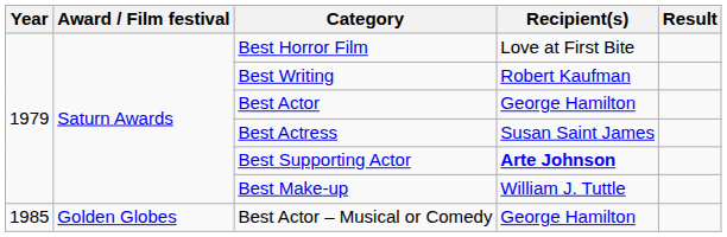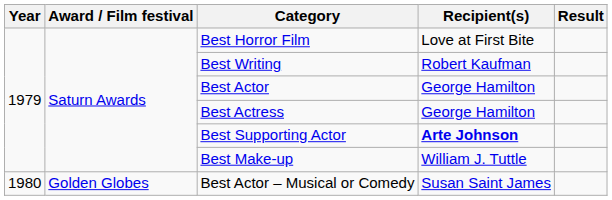Best Actress | Recipient(s): Susan Saint James -> George Hamilton
Best Actor – Musical or Comedy | Year: 1985 -> 1980
Best Actor – Musical or Comedy | Recipient(s): George Hamilton -> Susan Saint James
